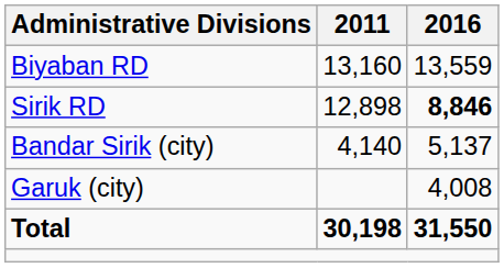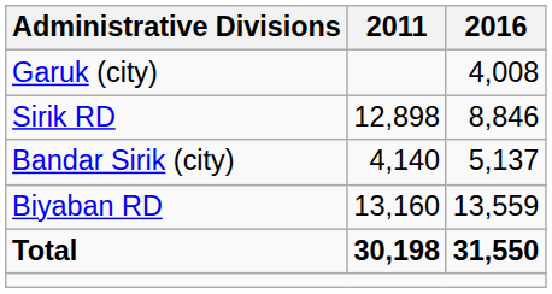rows swapped: Biyaban RD <-> Garuk (city)
Sirik RD | 2016: bold -> normal
